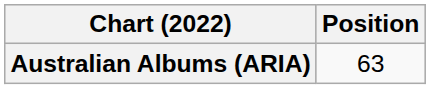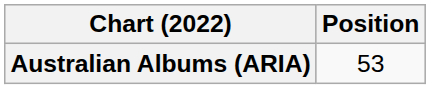Australian Albums (ARIA) | Position: 63 -> 53
